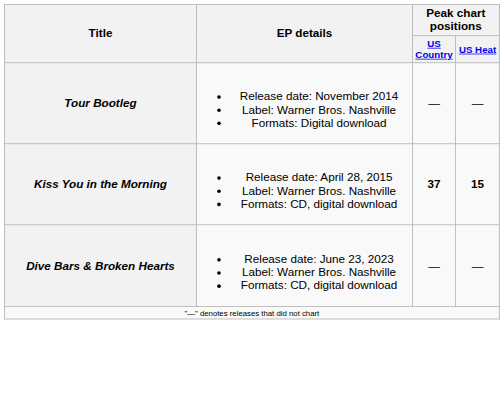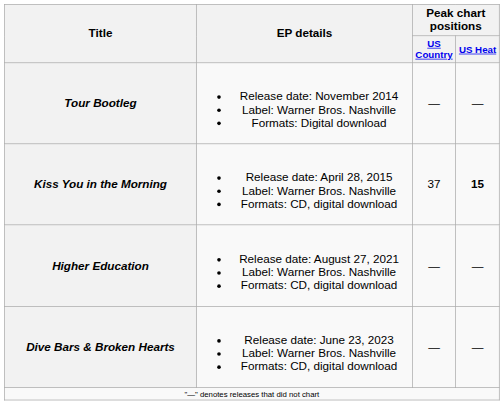Kiss You in the Morning | Peak chart positions / US Country: bold -> normal
+ row: Higher Education | Release date: August 27, 2021 Label: Warner Bros. Nashville Formats: CD, digital download | — | —
